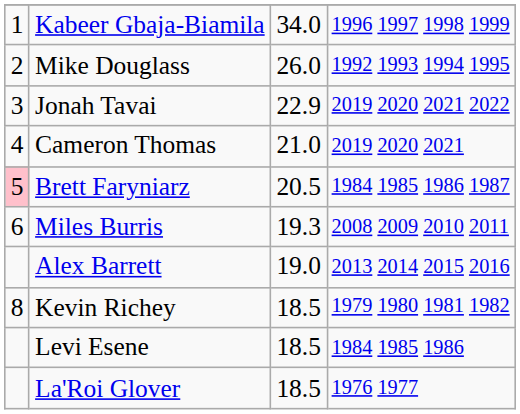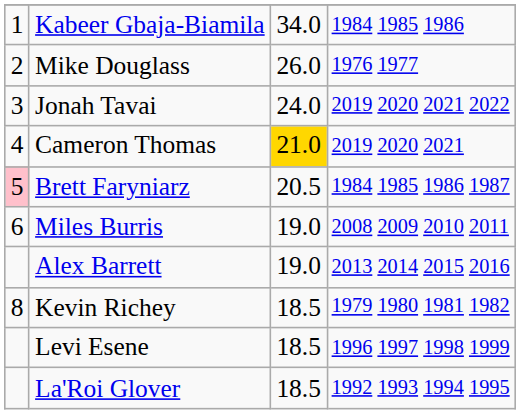Kabeer Gbaja-Biamila | column 4: 1996 1997 1998 1999 -> 1984 1985 1986
Mike Douglass | column 4: 1992 1993 1994 1995 -> 1976 1977
Jonah Tavai | column 3: 22.9 -> 24.0
Cameron Thomas | column 3: no background -> gold background
Miles Burris | column 3: 19.3 -> 19.0
Levi Esene | column 4: 1984 1985 1986 -> 1996 1997 1998 1999
La'Roi Glover | column 4: 1976 1977 -> 1992 1993 1994 1995
